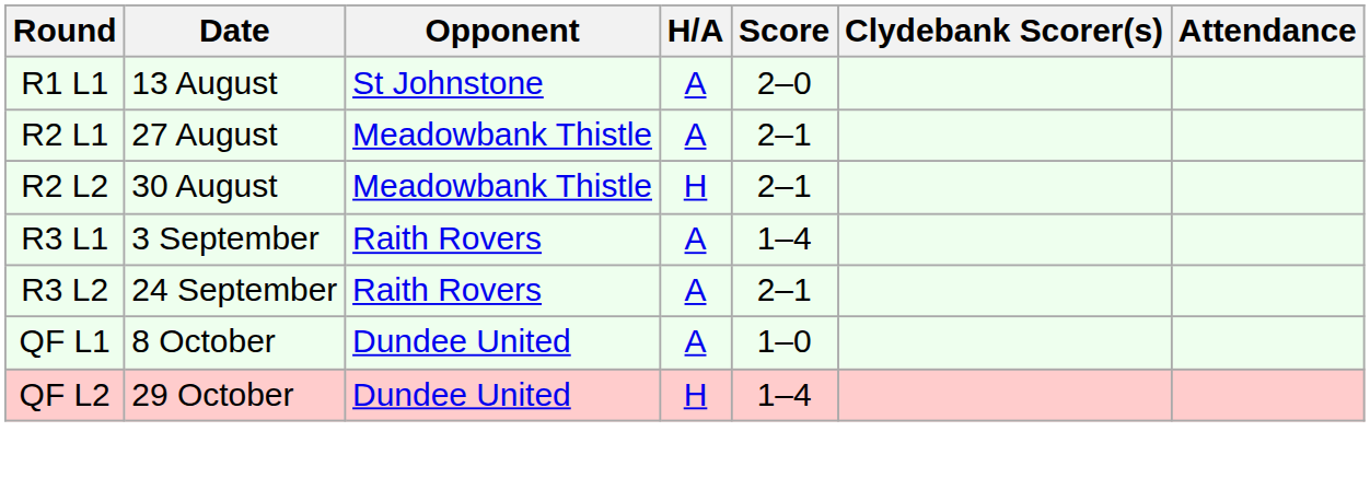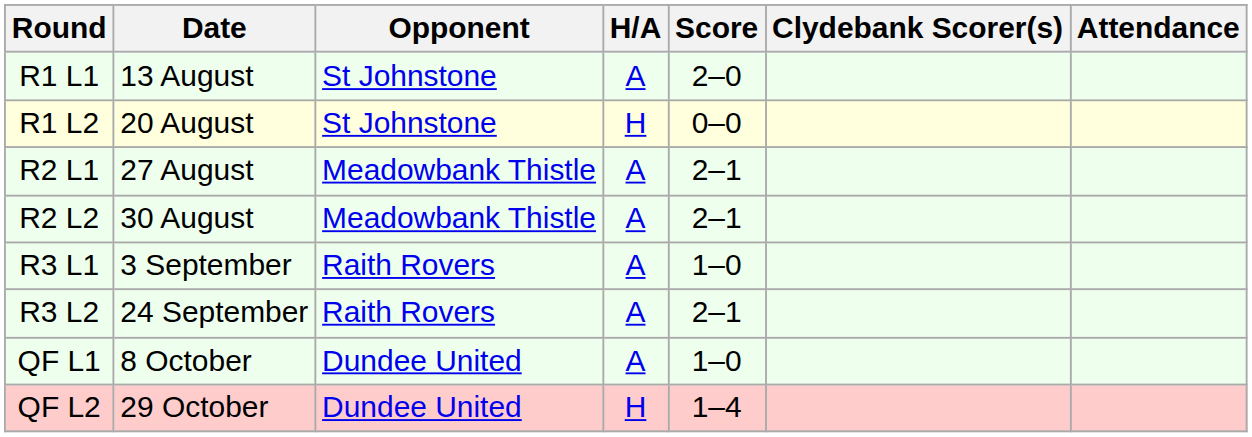+ row: R1 L2 | 20 August | St Johnstone | H | 0–0
R2 L2 | H/A: H -> A
R3 L1 | Score: 1–4 -> 1–0
